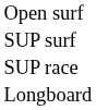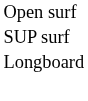- row: SUP race
